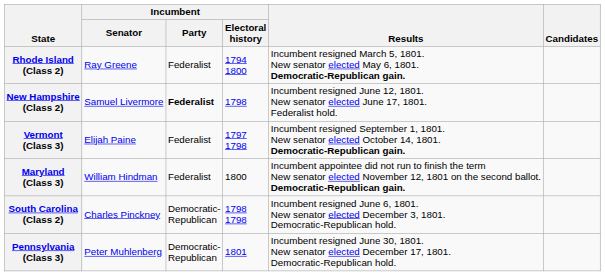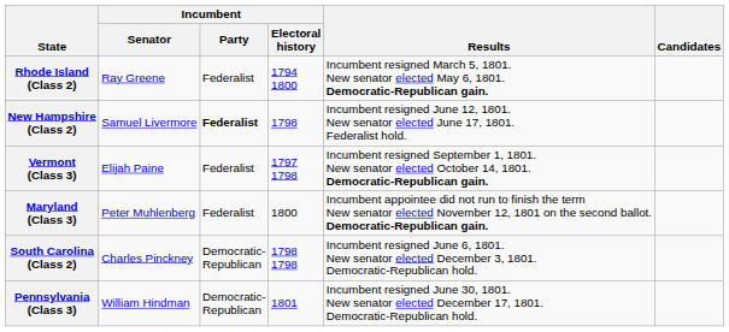Maryland (Class 3) | Incumbent / Senator: William Hindman -> Peter Muhlenberg
Pennsylvania (Class 3) | Incumbent / Senator: Peter Muhlenberg -> William Hindman
